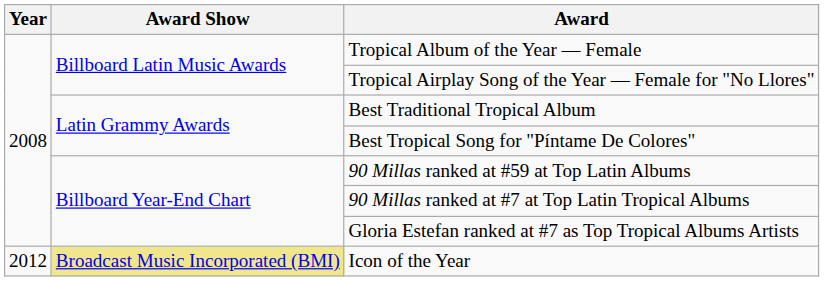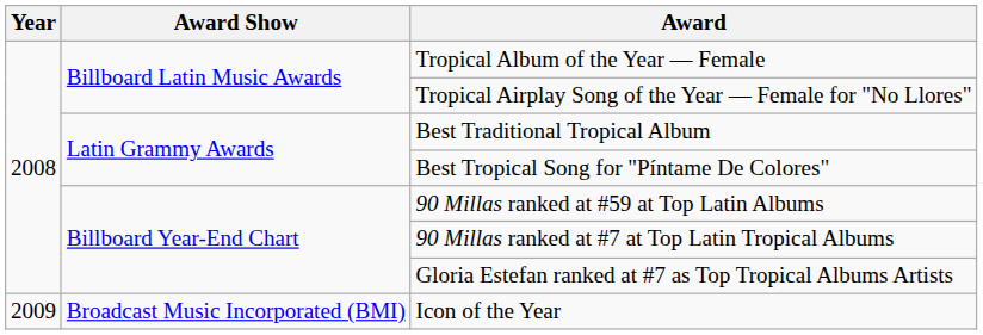Icon of the Year | Year: 2012 -> 2009
Icon of the Year | Award Show: khaki background -> no background
